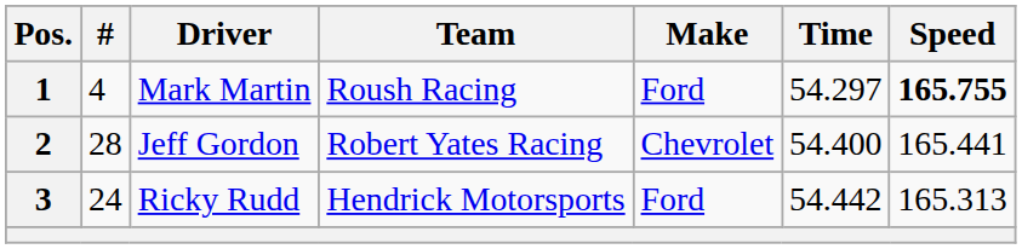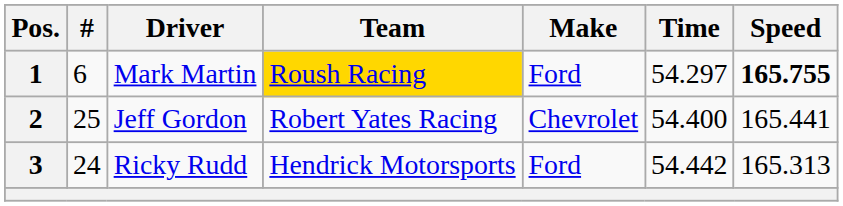1 | #: 4 -> 6
1 | Team: no background -> gold background
2 | #: 28 -> 25
